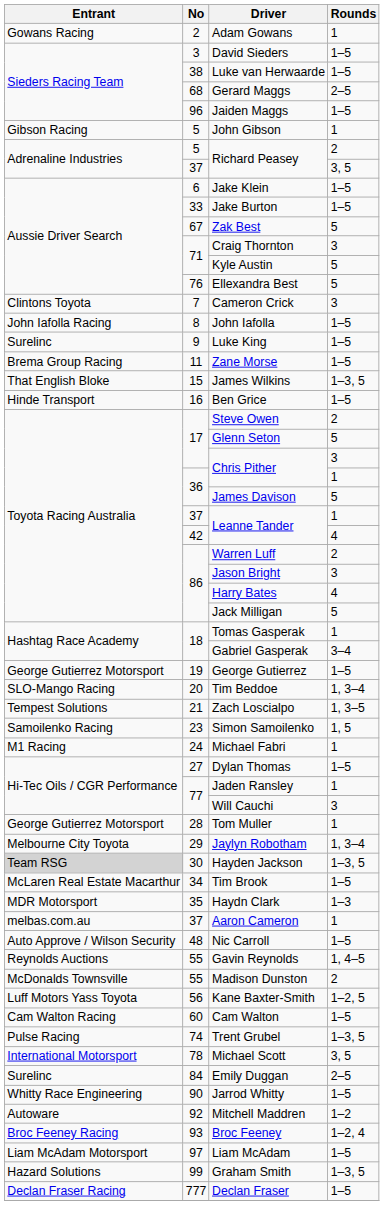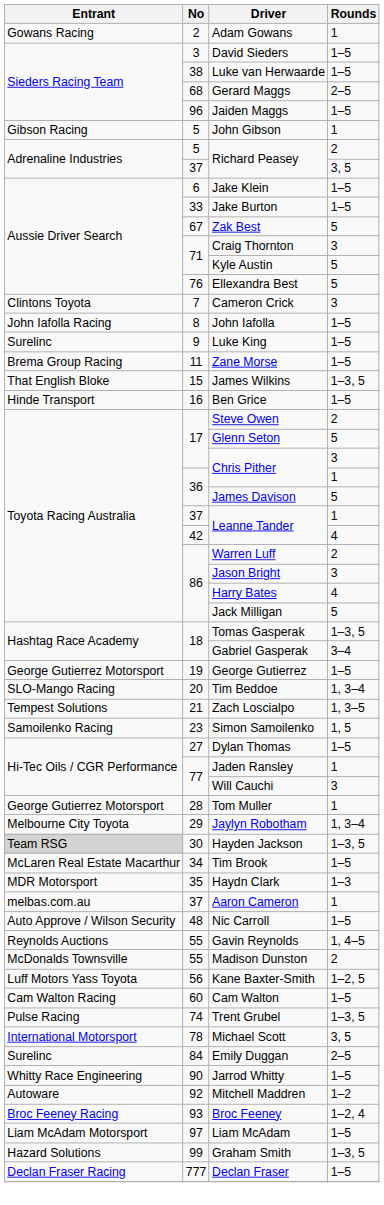Tomas Gasperak | Rounds: 1 -> 1–3, 5
- row: M1 Racing | 24 | Michael Fabri | 1
